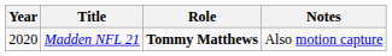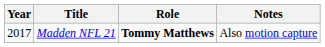Madden NFL 21 | Year: 2020 -> 2017
